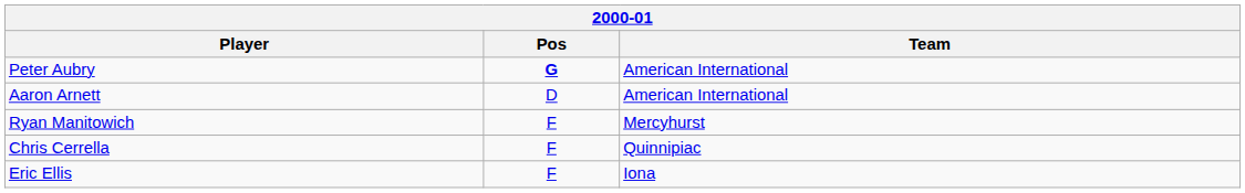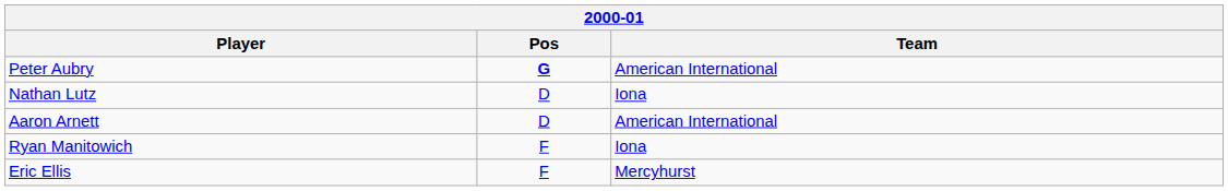+ row: Nathan Lutz | D | Iona
Ryan Manitowich | Team: Mercyhurst -> Iona
- row: Chris Cerrella | F | Quinnipiac
Eric Ellis | Team: Iona -> Mercyhurst
